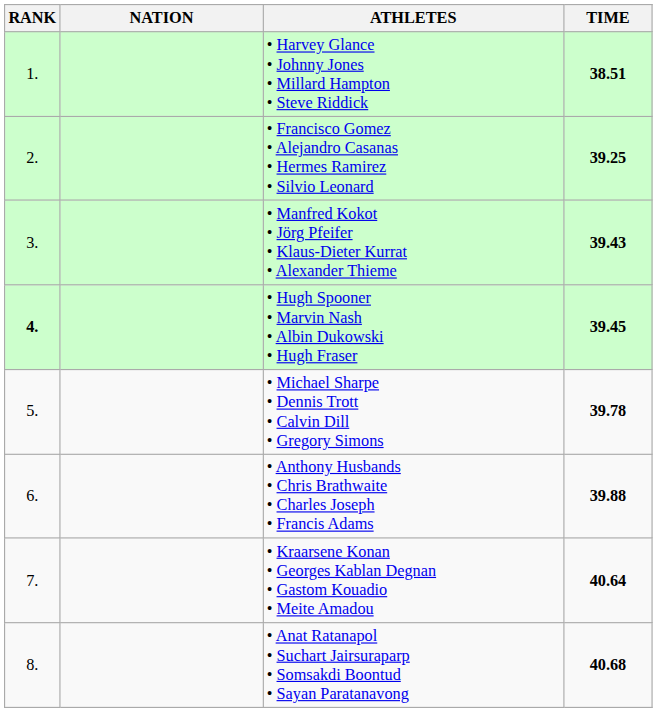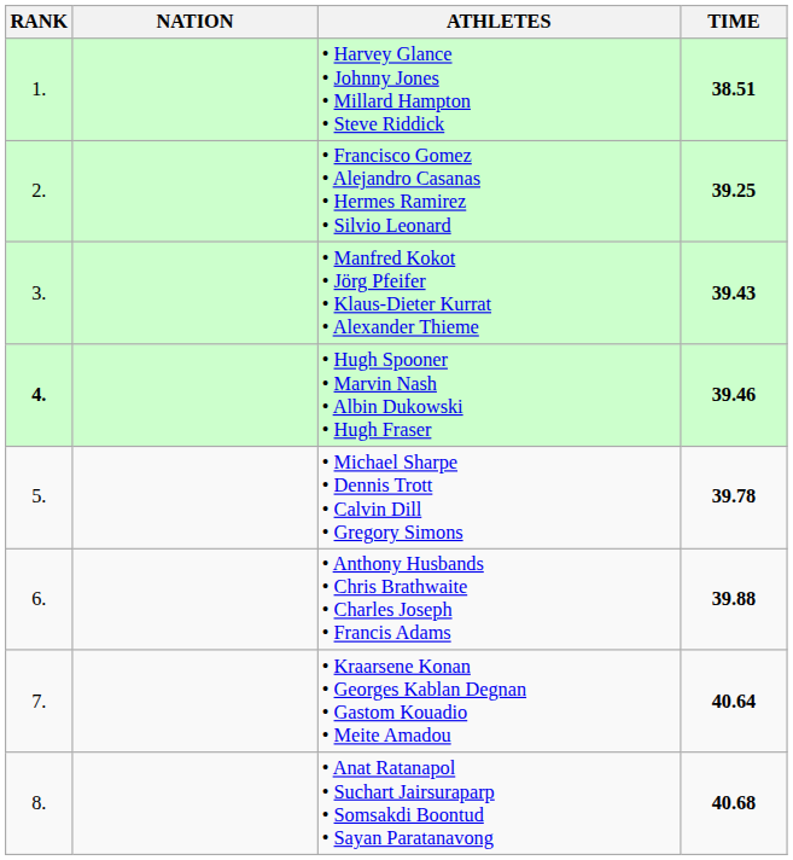• Hugh Spooner • Marvin Nash • Albin Dukowski • Hugh Fraser | TIME: 39.45 -> 39.46
